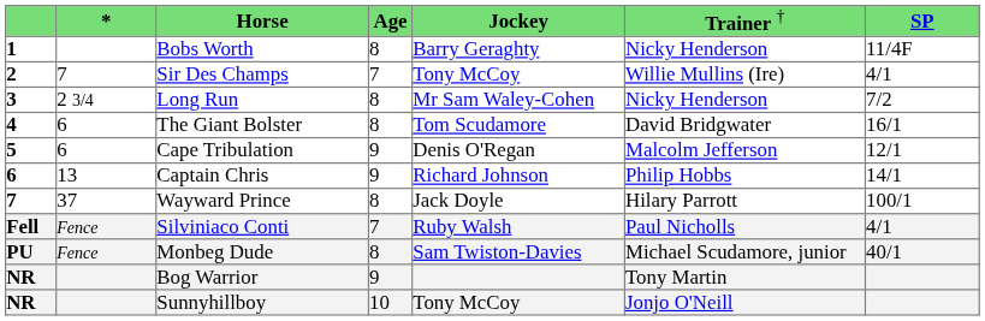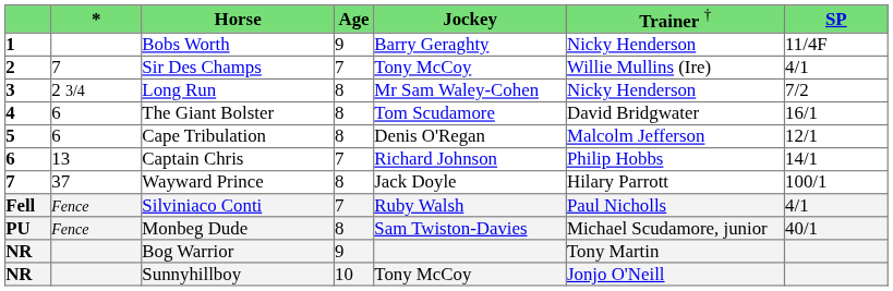Bobs Worth | column 4: 8 -> 9
Cape Tribulation | column 4: 9 -> 8
Captain Chris | column 4: 9 -> 7
